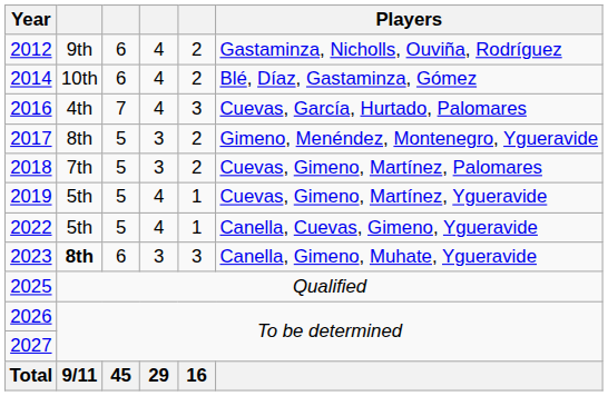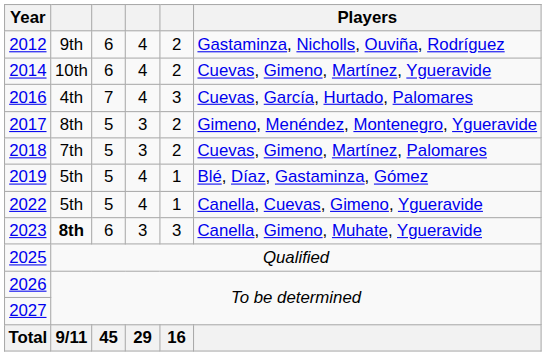2014 | Players: Blé, Díaz, Gastaminza, Gómez -> Cuevas, Gimeno, Martínez, Ygueravide
2019 | Players: Cuevas, Gimeno, Martínez, Ygueravide -> Blé, Díaz, Gastaminza, Gómez
